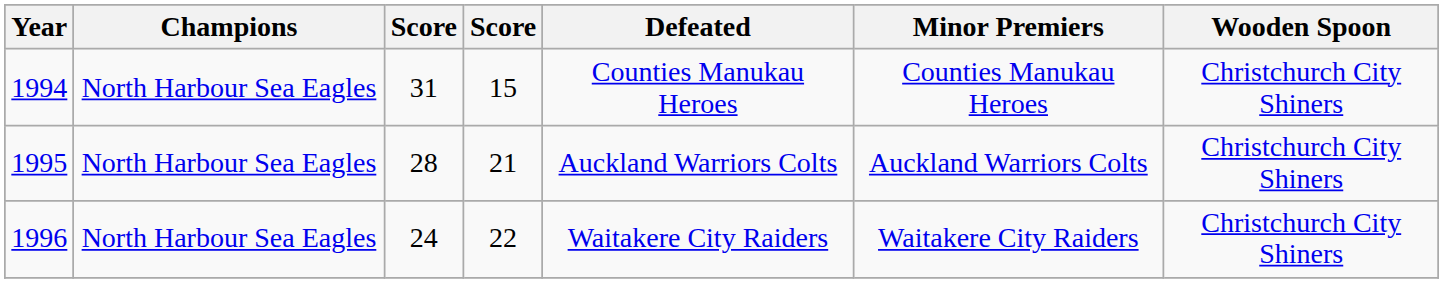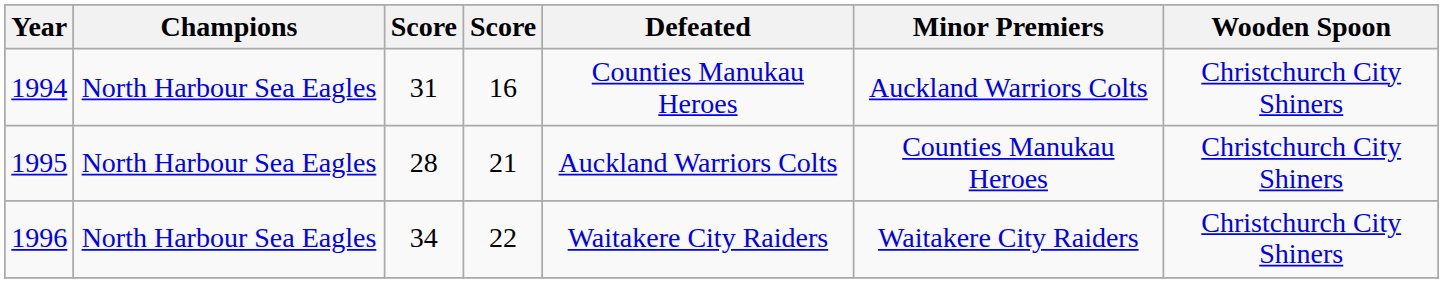1994 | column 4: 15 -> 16
1994 | Minor Premiers: Counties Manukau Heroes -> Auckland Warriors Colts
1995 | Minor Premiers: Auckland Warriors Colts -> Counties Manukau Heroes
1996 | column 3: 24 -> 34
